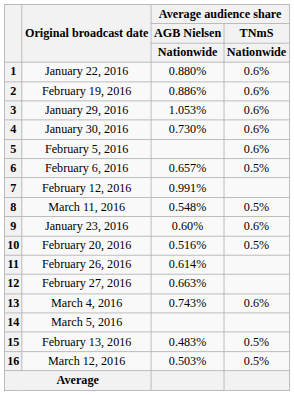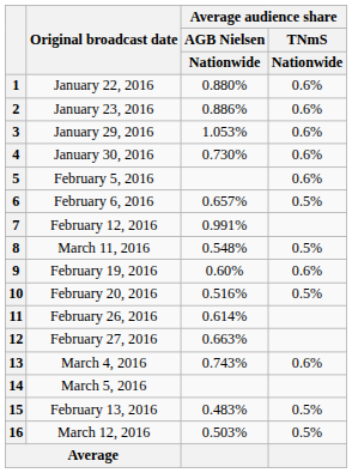2 | Original broadcast date: February 19, 2016 -> January 23, 2016
9 | Original broadcast date: January 23, 2016 -> February 19, 2016
